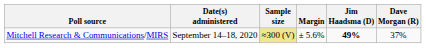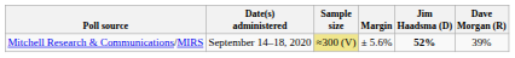Mitchell Research & Communications/MIRS | Jim Haadsma (D): 49% -> 52%
Mitchell Research & Communications/MIRS | Dave Morgan (R): 37% -> 39%
